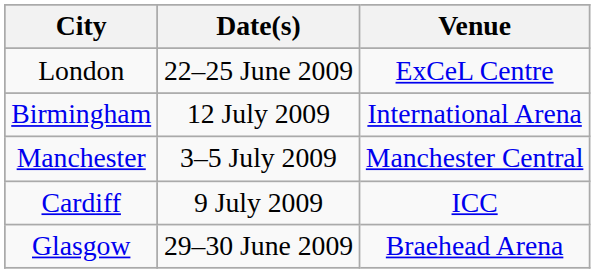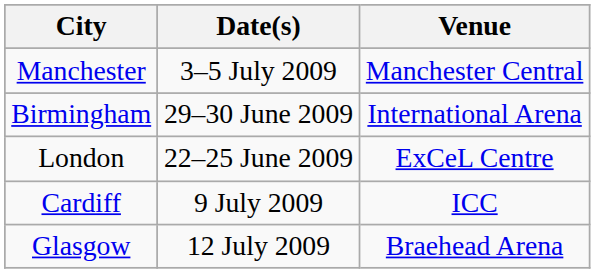rows swapped: London <-> Manchester
Birmingham | Date(s): 12 July 2009 -> 29–30 June 2009
Glasgow | Date(s): 29–30 June 2009 -> 12 July 2009
